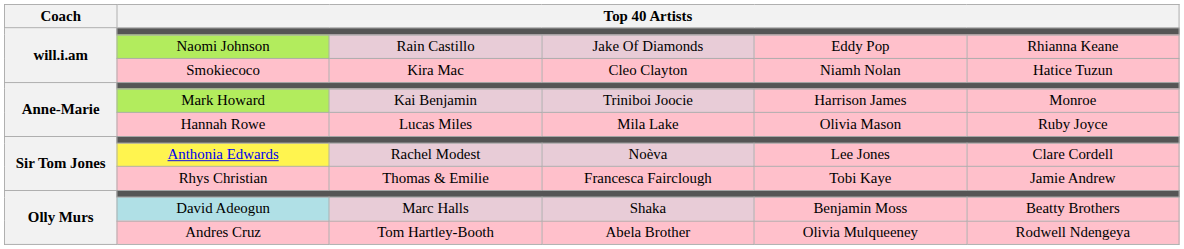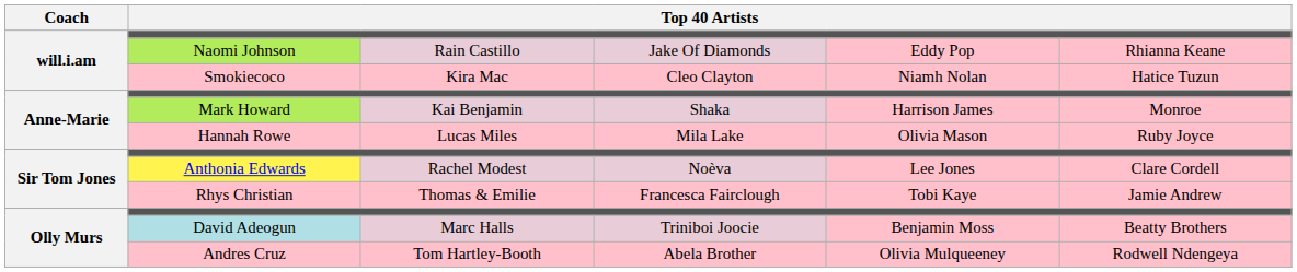Mark Howard | column 4: Triniboi Joocie -> Shaka
David Adeogun | column 4: Shaka -> Triniboi Joocie
